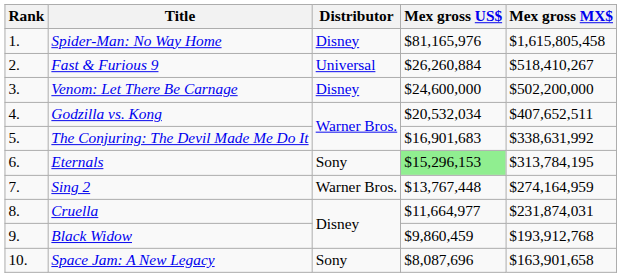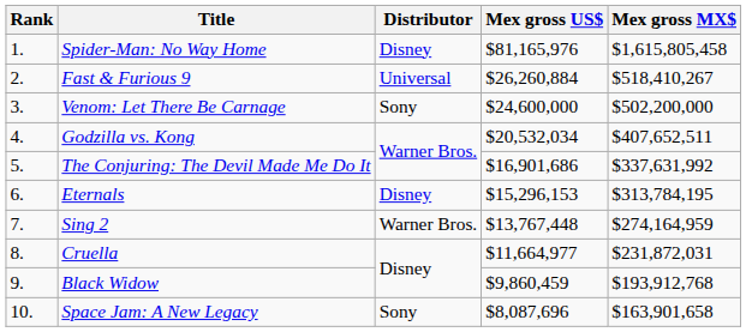Venom: Let There Be Carnage | Distributor: Disney -> Sony
The Conjuring: The Devil Made Me Do It | Mex gross US$: $16,901,683 -> $16,901,686
The Conjuring: The Devil Made Me Do It | Mex gross MX$: $338,631,992 -> $337,631,992
Eternals | Distributor: Sony -> Disney
Eternals | Mex gross US$: lightgreen background -> no background
Cruella | Mex gross MX$: $231,874,031 -> $231,872,031
